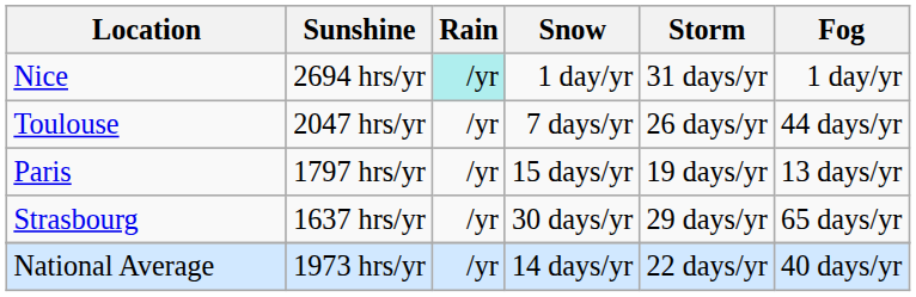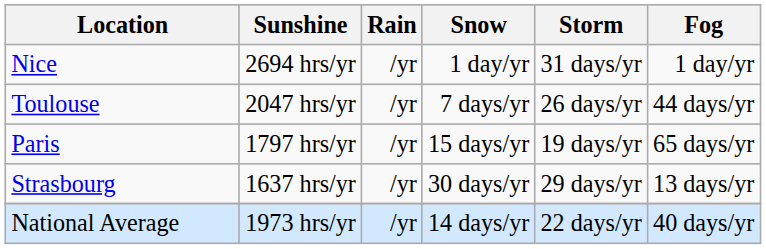Nice | Rain: paleturquoise background -> no background
Paris | Fog: 13 days/yr -> 65 days/yr
Strasbourg | Fog: 65 days/yr -> 13 days/yr
